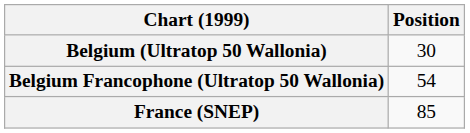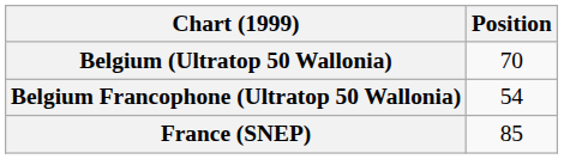Belgium (Ultratop 50 Wallonia) | Position: 30 -> 70
